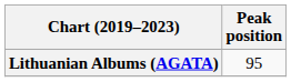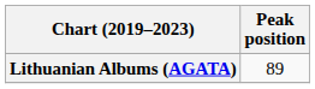Lithuanian Albums (AGATA) | Peak position: 95 -> 89
